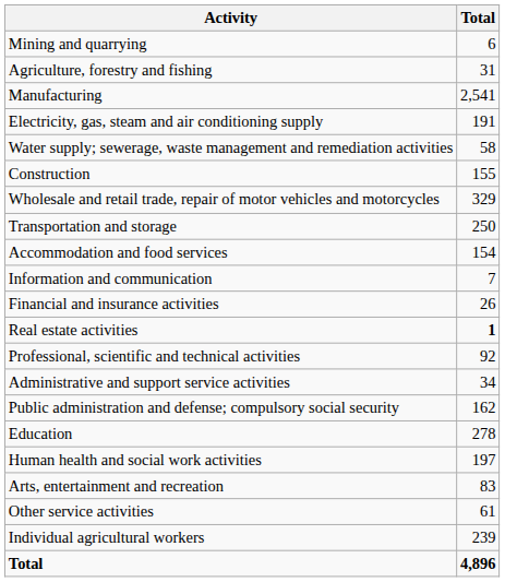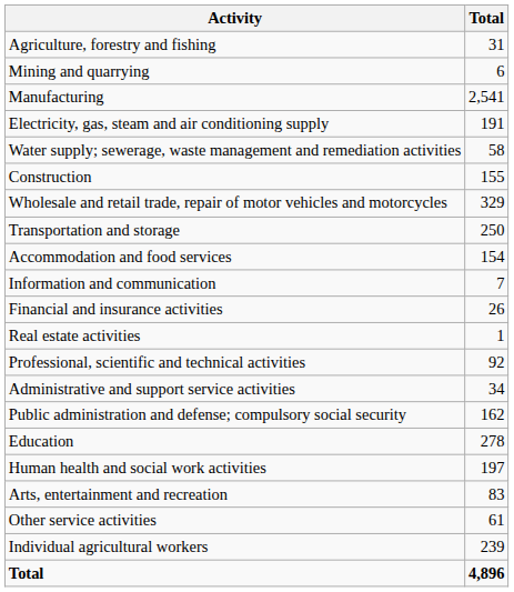rows swapped: Agriculture, forestry and fishing <-> Mining and quarrying
Real estate activities | Total: bold -> normal
